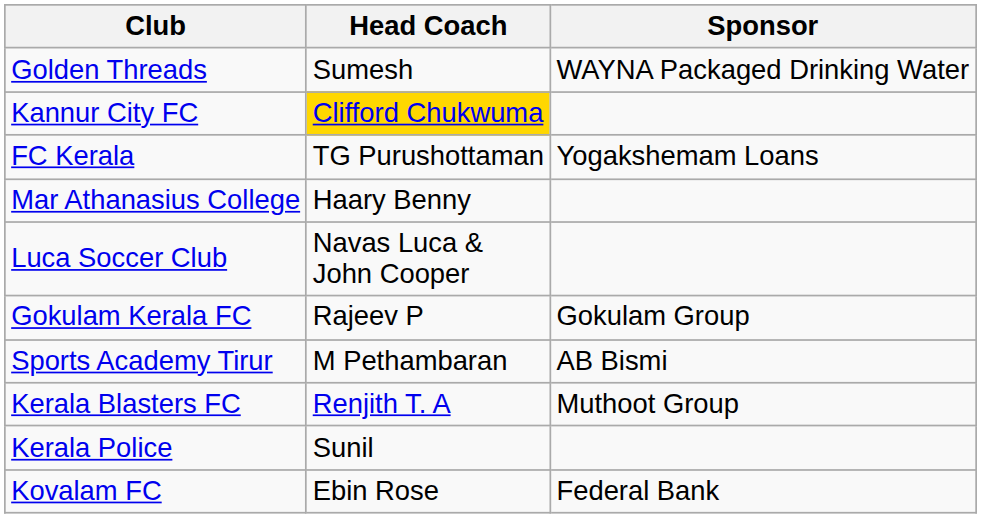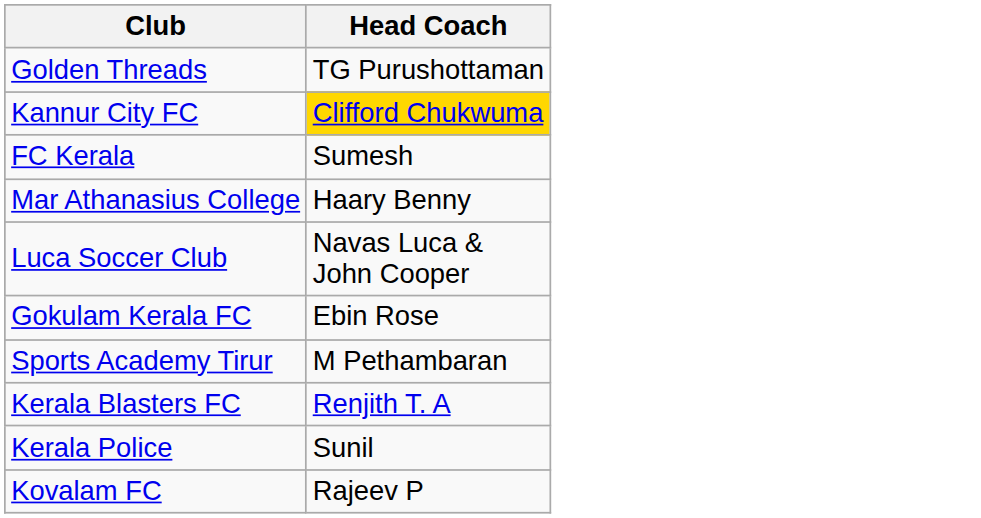- column: Sponsor | WAYNA Packaged Drinking Water | Yogakshemam Loans | Gokulam Group | AB Bismi | Muthoot Group | Federal Bank
Golden Threads | Head Coach: Sumesh -> TG Purushottaman
FC Kerala | Head Coach: TG Purushottaman -> Sumesh
Gokulam Kerala FC | Head Coach: Rajeev P -> Ebin Rose
Kovalam FC | Head Coach: Ebin Rose -> Rajeev P
